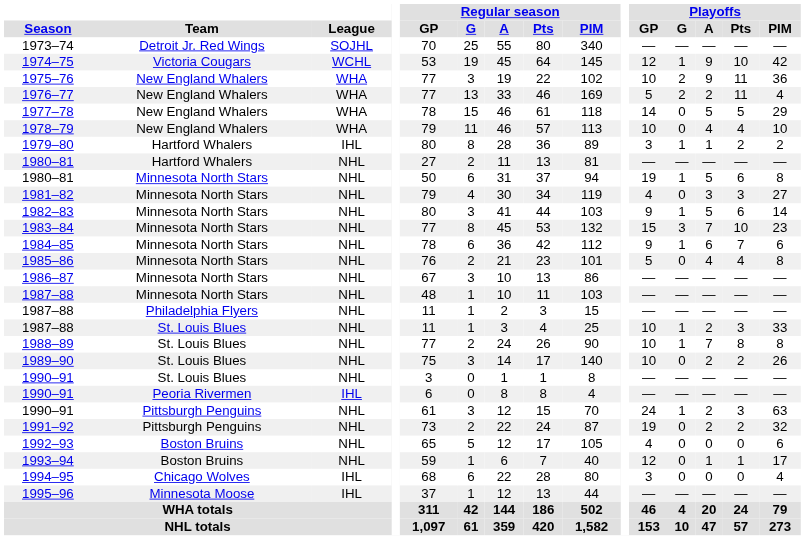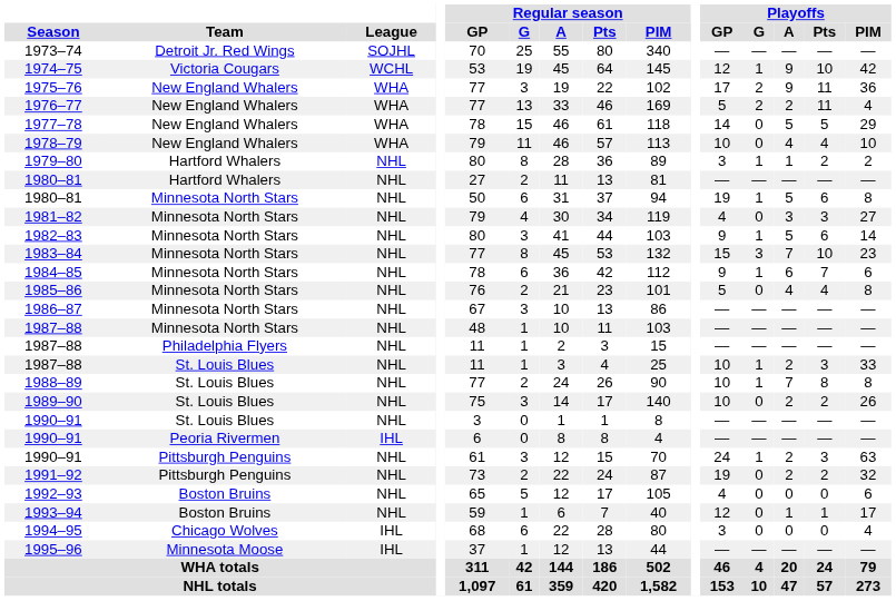1975–76 | Playoffs / GP: 10 -> 17
1979–80 | League: IHL -> NHL
